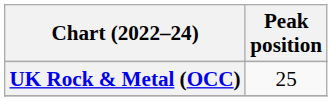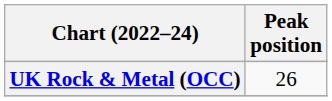UK Rock & Metal (OCC) | Peak position: 25 -> 26
